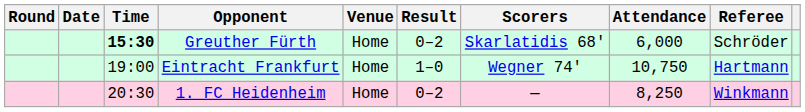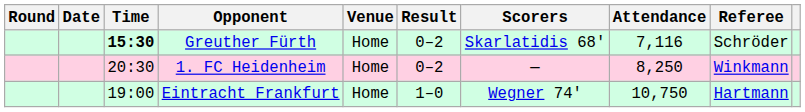Greuther Fürth | Attendance: 6,000 -> 7,116
rows swapped: Eintracht Frankfurt <-> 1. FC Heidenheim
